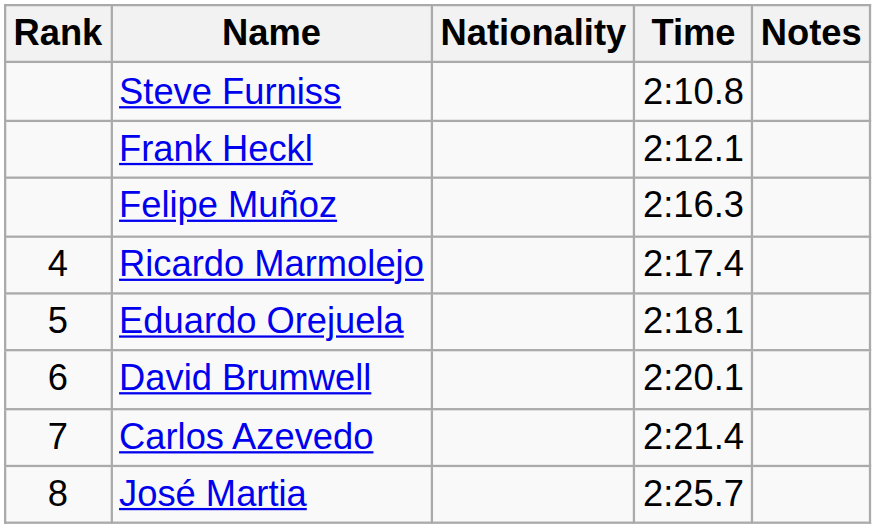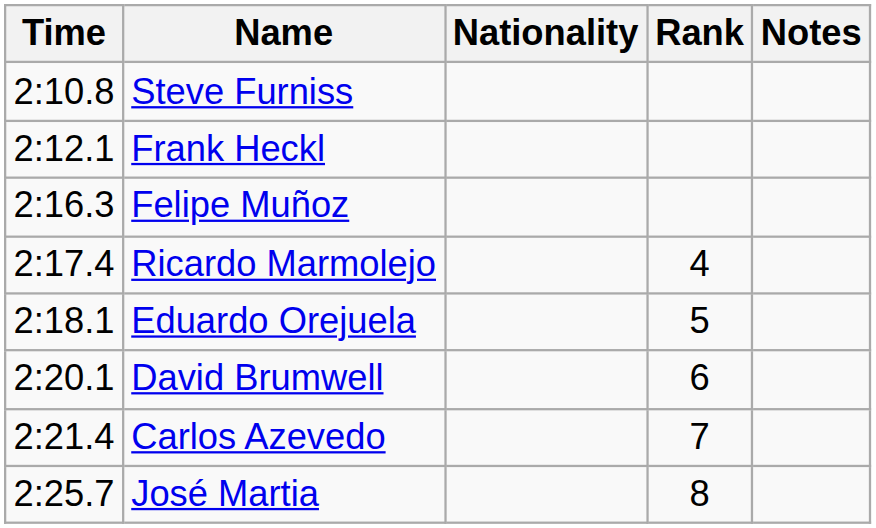columns swapped: Rank <-> Time
